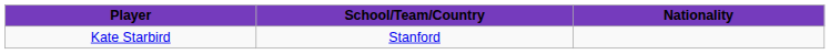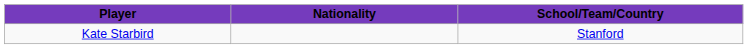columns swapped: Nationality <-> School/Team/Country
